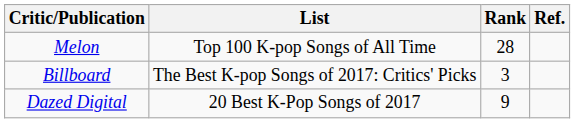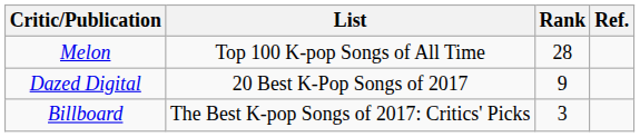rows swapped: Billboard <-> Dazed Digital
